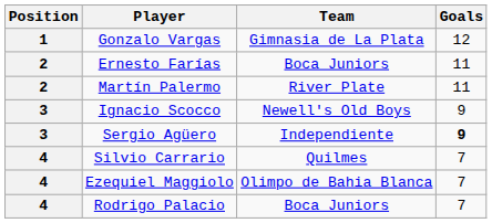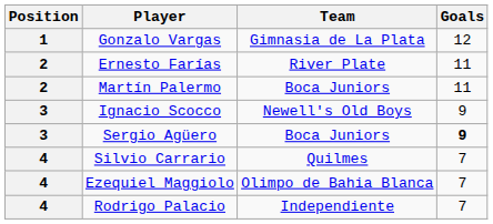Ernesto Farías | Team: Boca Juniors -> River Plate
Martín Palermo | Team: River Plate -> Boca Juniors
Sergio Agüero | Team: Independiente -> Boca Juniors
Rodrigo Palacio | Team: Boca Juniors -> Independiente
